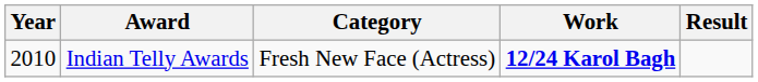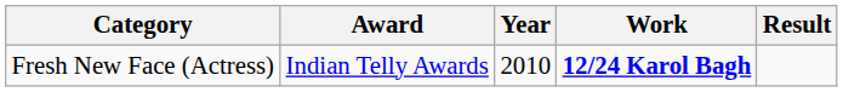columns swapped: Year <-> Category
